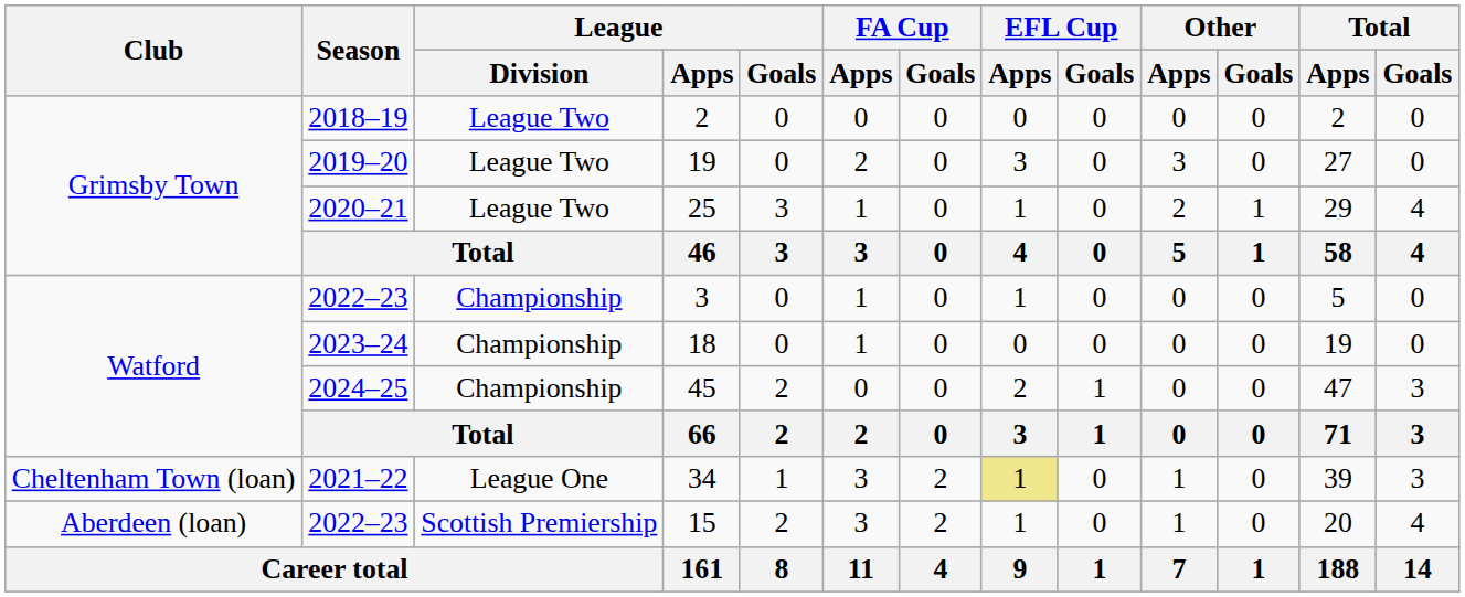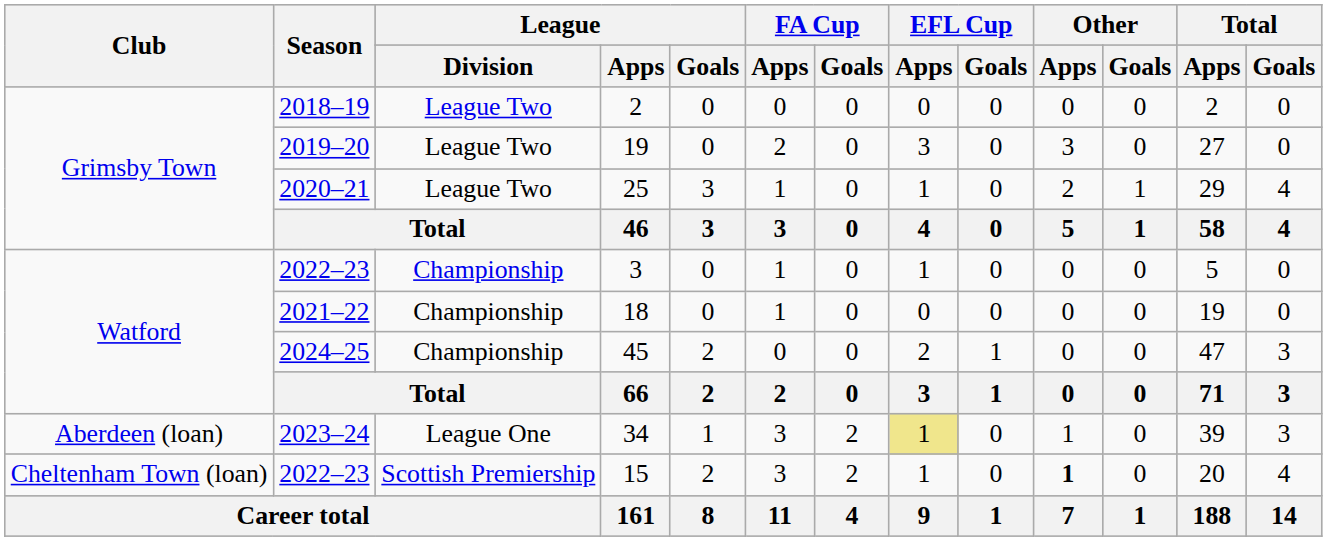18 | Season: 2023–24 -> 2021–22
34 | Club: Cheltenham Town (loan) -> Aberdeen (loan)
34 | Season: 2021–22 -> 2023–24
15 | Club: Aberdeen (loan) -> Cheltenham Town (loan)
15 | Other / Apps: normal -> bold
